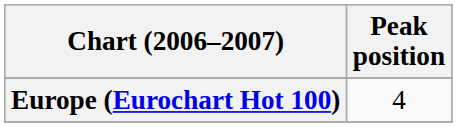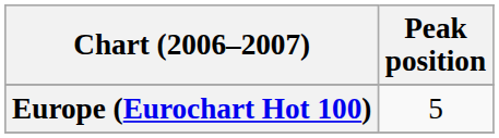Europe (Eurochart Hot 100) | Peak position: 4 -> 5
